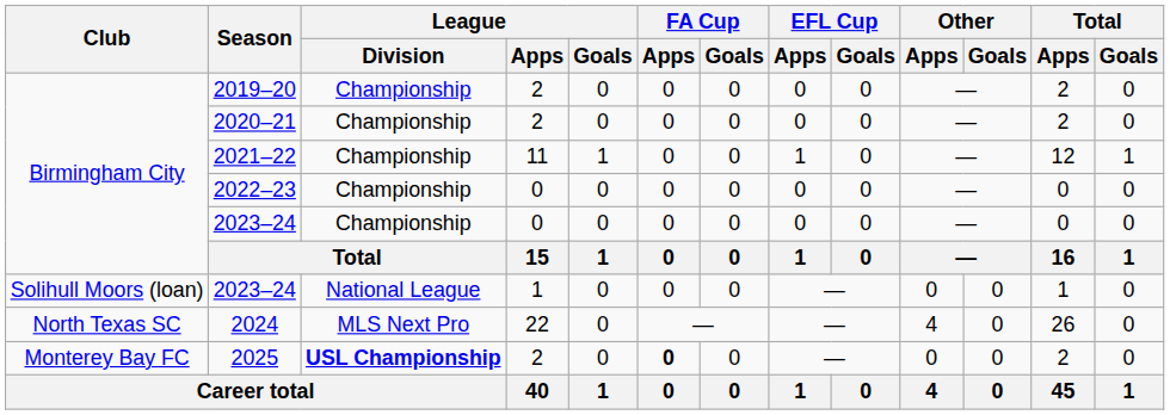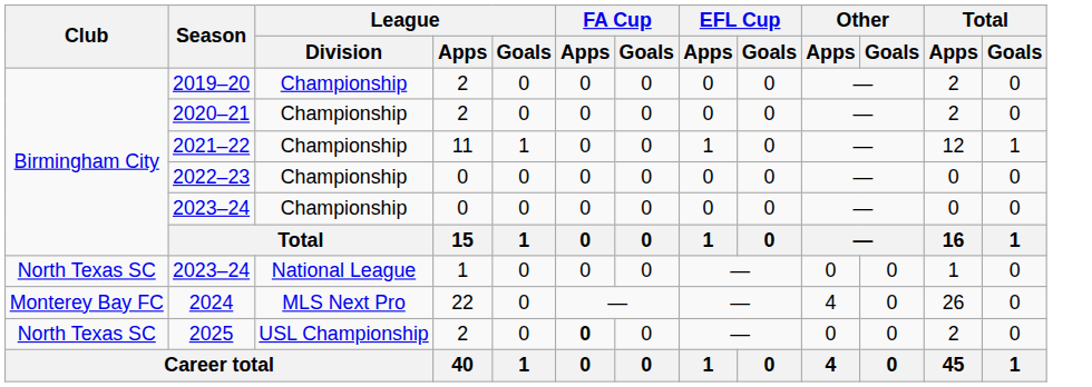2023–24 / 1 | Club: Solihull Moors (loan) -> North Texas SC
2024 | Club: North Texas SC -> Monterey Bay FC
2025 | Club: Monterey Bay FC -> North Texas SC
2025 | League / Division: bold -> normal
